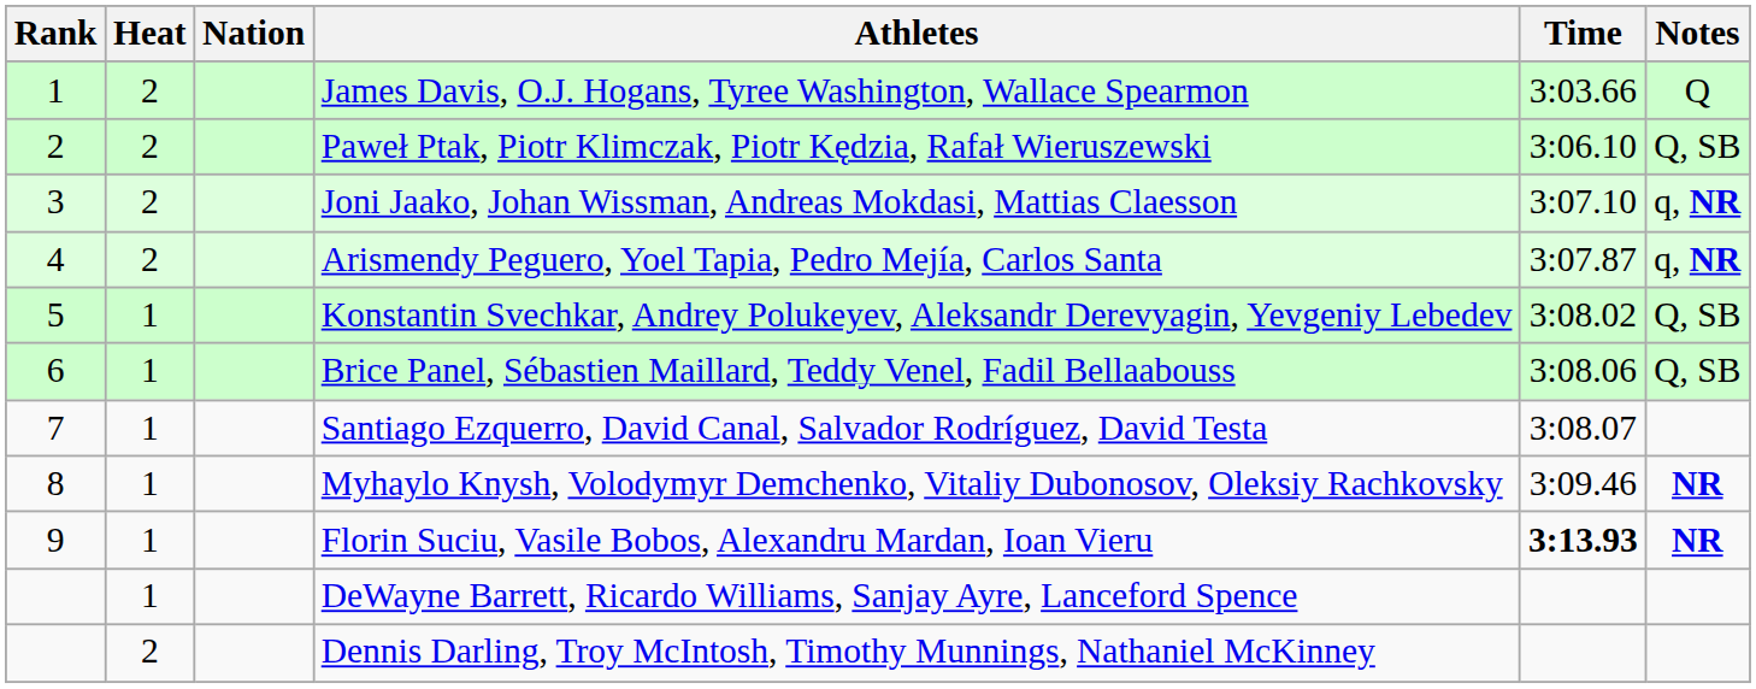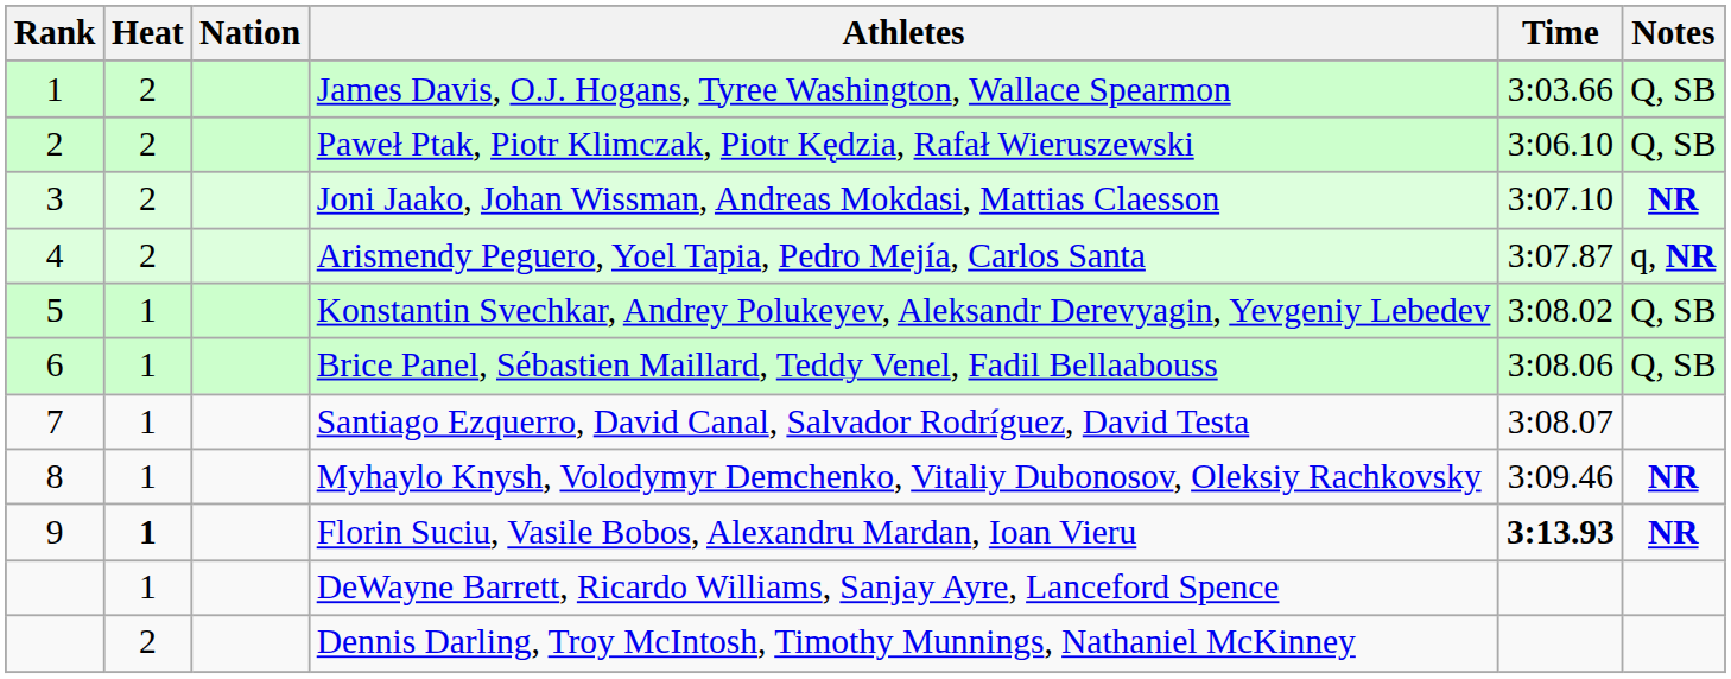James Davis, O.J. Hogans, Tyree Washington, Wallace Spearmon | Notes: Q -> Q, SB
Joni Jaako, Johan Wissman, Andreas Mokdasi, Mattias Claesson | Notes: q, NR -> NR
Florin Suciu, Vasile Bobos, Alexandru Mardan, Ioan Vieru | Heat: normal -> bold
